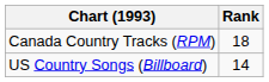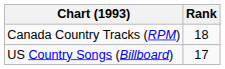US Country Songs (Billboard) | Rank: 14 -> 17
